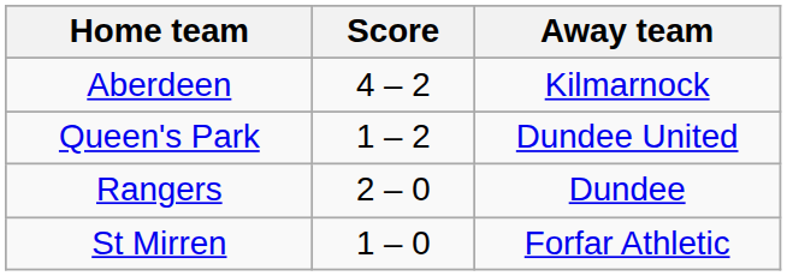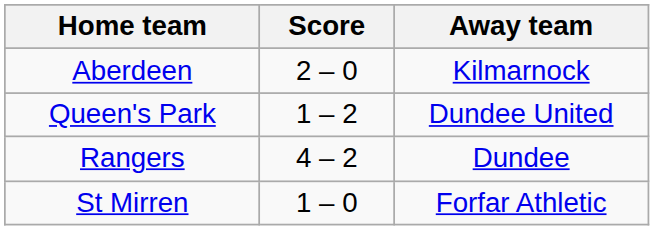Aberdeen | Score: 4 – 2 -> 2 – 0
Rangers | Score: 2 – 0 -> 4 – 2
